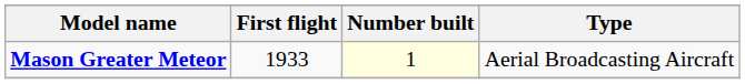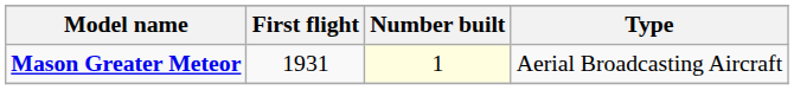Mason Greater Meteor | First flight: 1933 -> 1931
